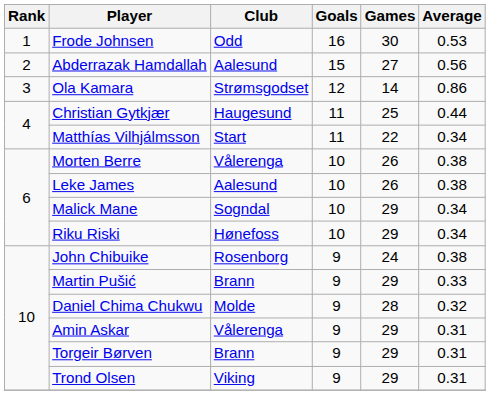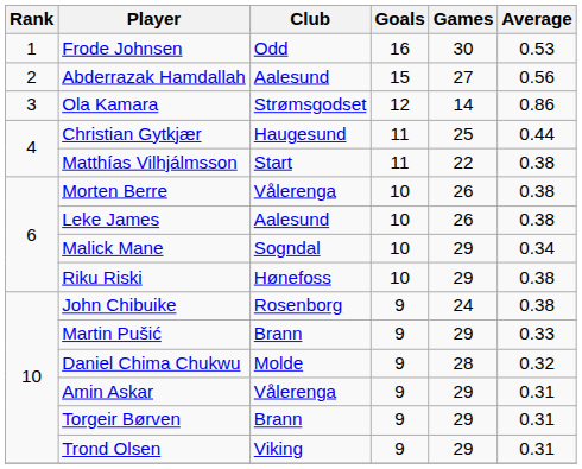Matthías Vilhjálmsson | Average: 0.34 -> 0.38
Riku Riski | Average: 0.34 -> 0.38
